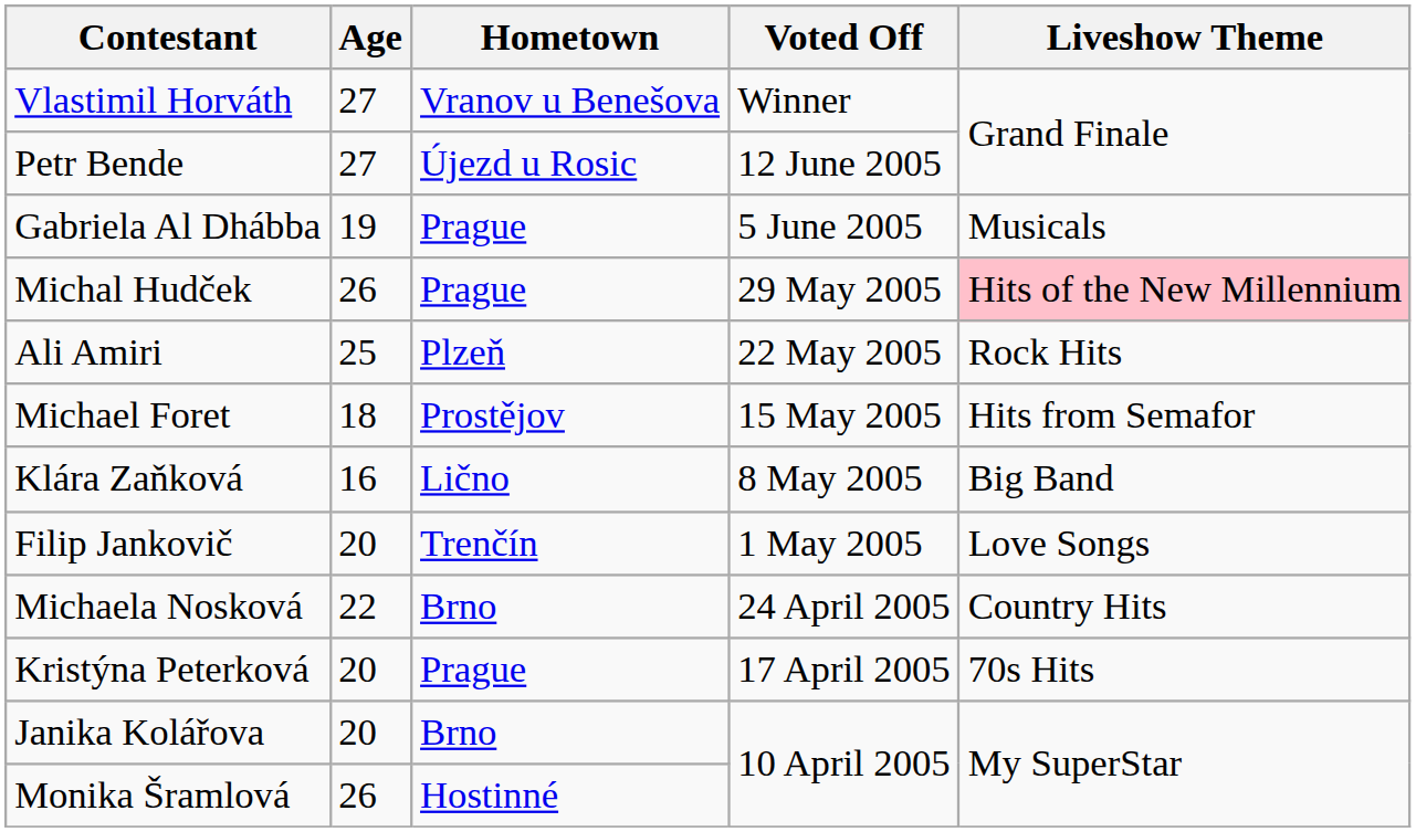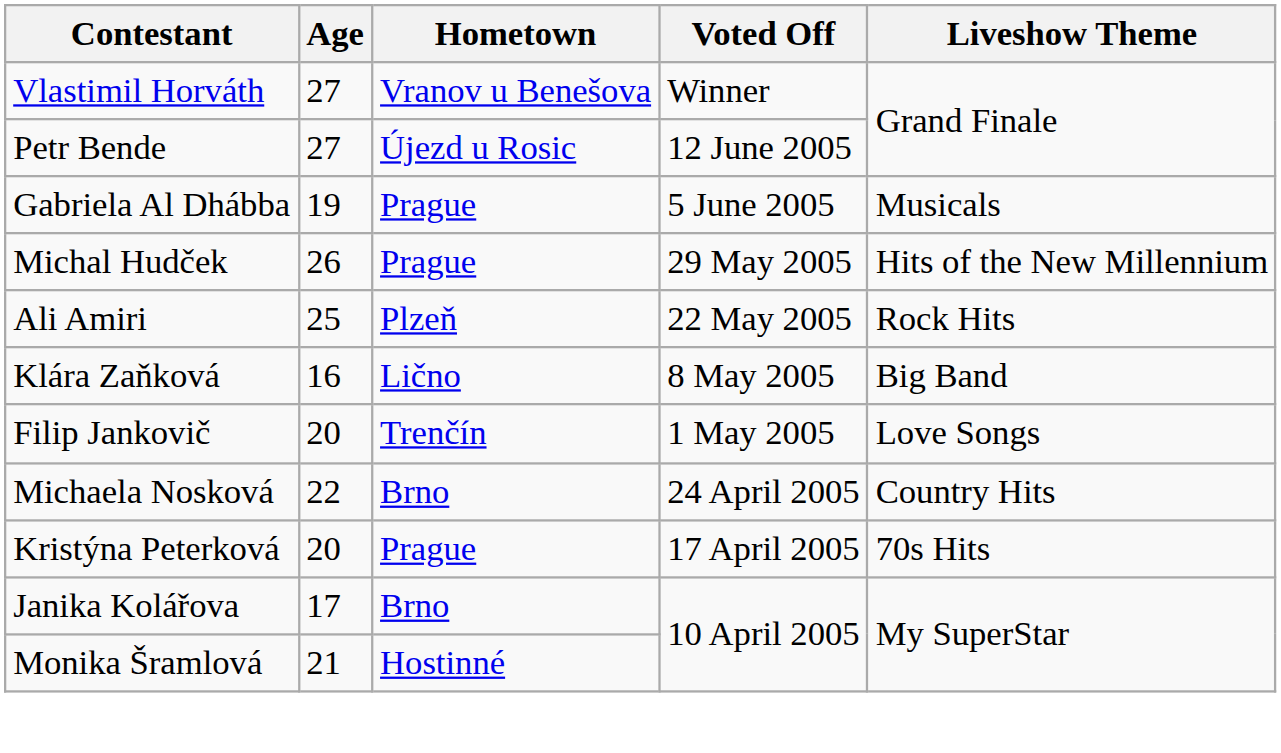Michal Hudček | Liveshow Theme: pink background -> no background
- row: Michael Foret | 18 | Prostějov | 15 May 2005 | Hits from Semafor
Janika Kolářova | Age: 20 -> 17
Monika Šramlová | Age: 26 -> 21
